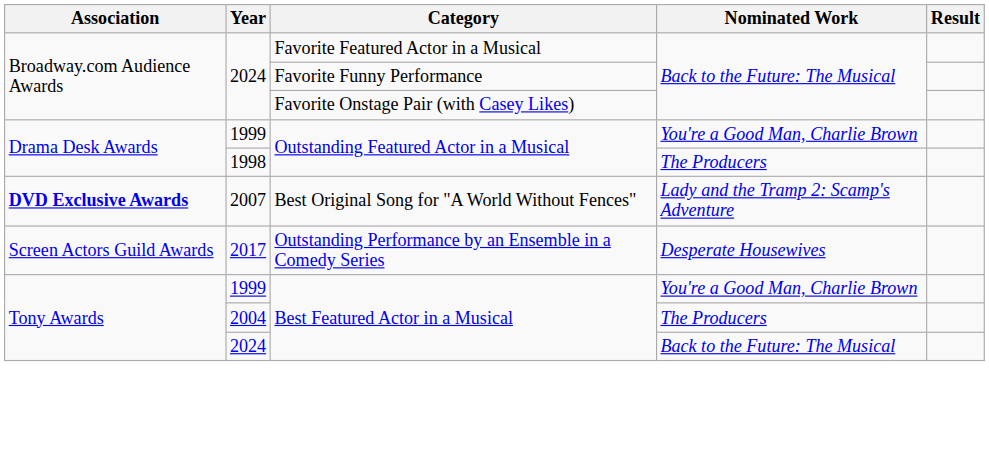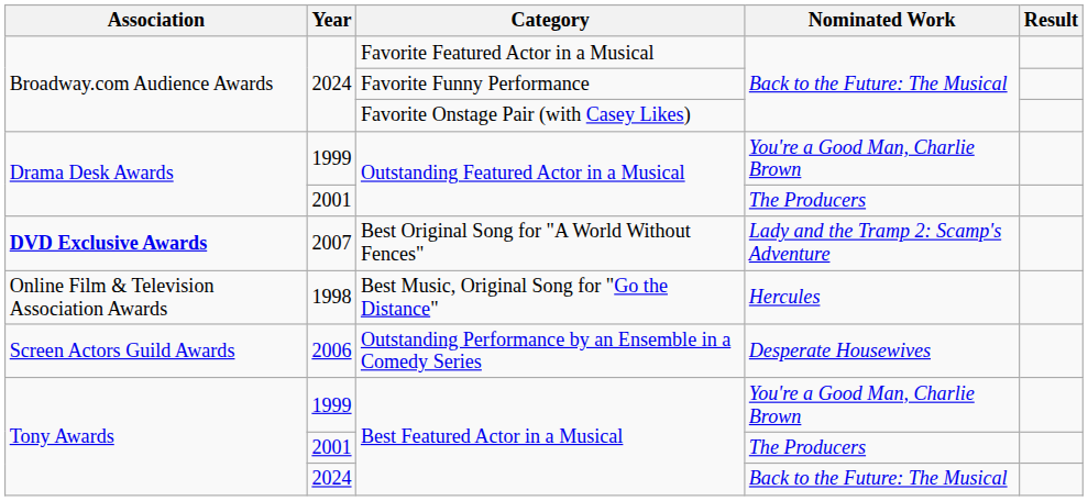Outstanding Featured Actor in a Musical / The Producers | Year: 1998 -> 2001
+ row: Online Film & Television Association Awards | 1998 | Best Music, Original Song for "Go the Distance" | Hercules
Outstanding Performance by an Ensemble in a Comedy Series | Year: 2017 -> 2006
Best Featured Actor in a Musical / The Producers | Year: 2004 -> 2001
